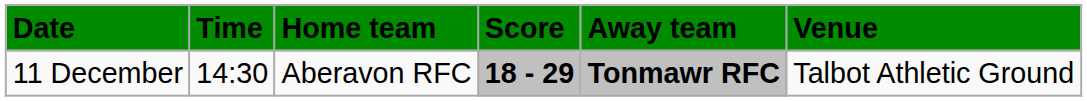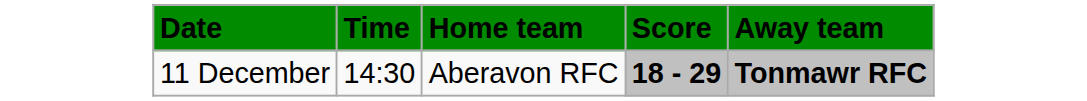- column: Venue | Talbot Athletic Ground
